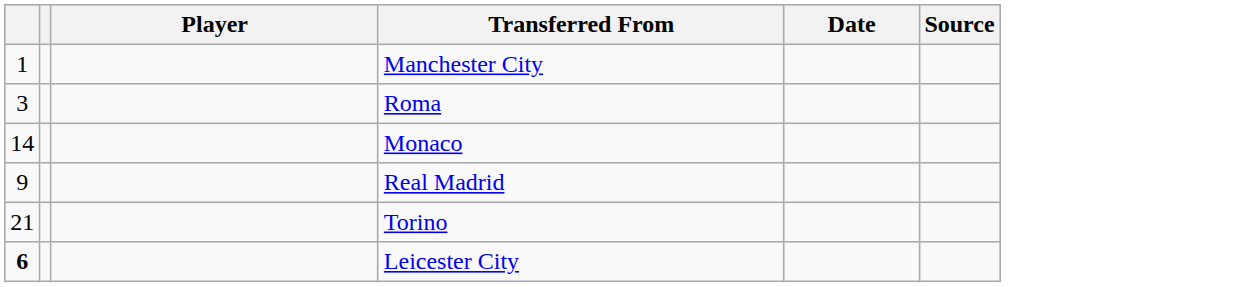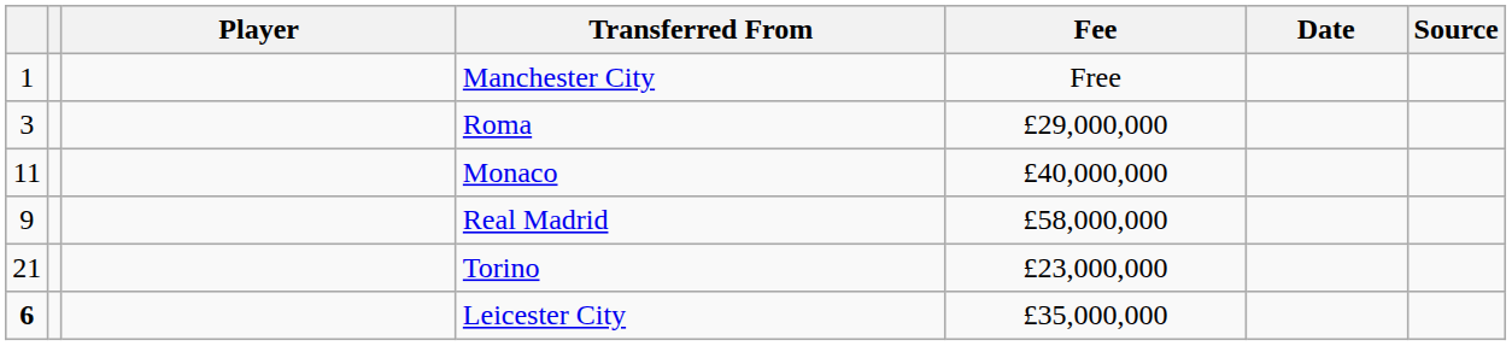+ column: Fee | Free | £29,000,000 | £40,000,000 | £58,000,000 | £23,000,000 | £35,000,000
Monaco | column 1: 14 -> 11
